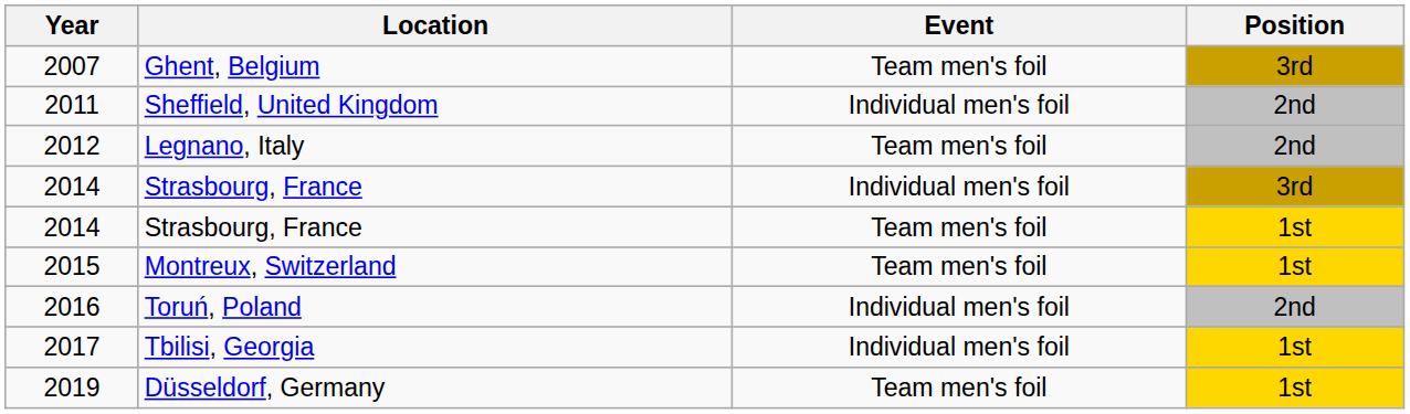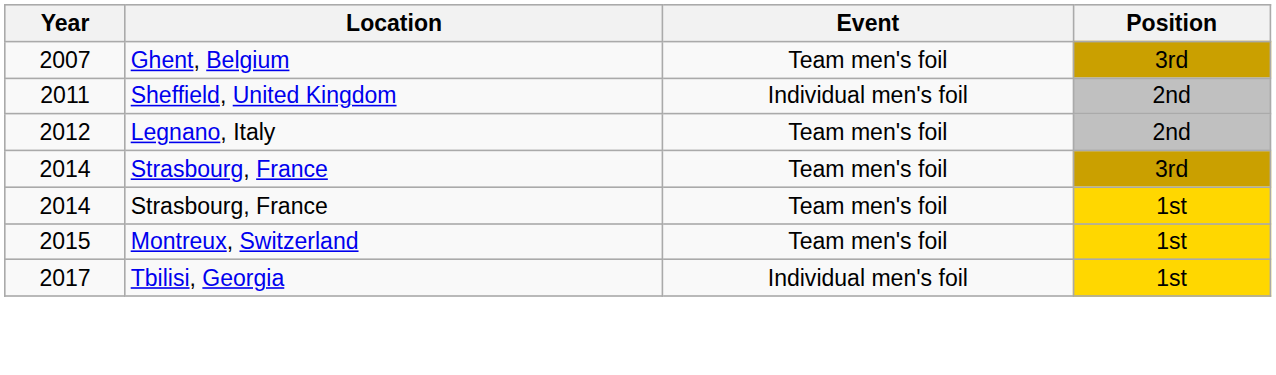2014 / 3rd | Event: Individual men's foil -> Team men's foil
- row: 2016 | Toruń, Poland | Individual men's foil | 2nd
- row: 2019 | Düsseldorf, Germany | Team men's foil | 1st
